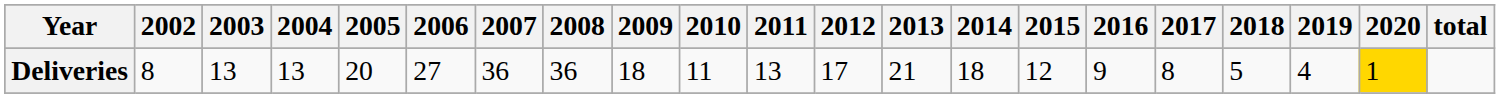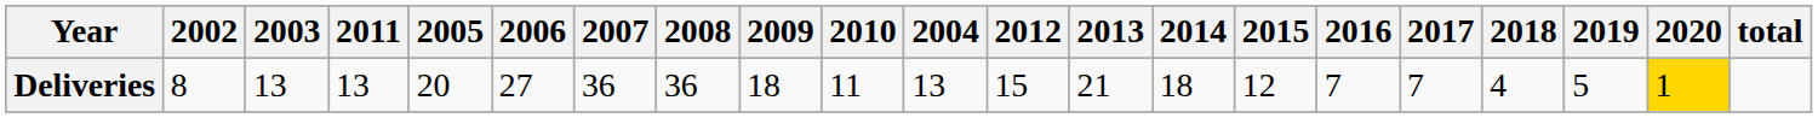columns swapped: 2004 <-> 2011
Deliveries | 2012: 17 -> 15
Deliveries | 2016: 9 -> 7
Deliveries | 2017: 8 -> 7
Deliveries | 2018: 5 -> 4
Deliveries | 2019: 4 -> 5
